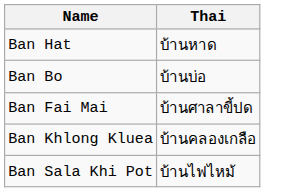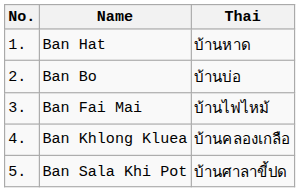+ column: No. | 1. | 2. | 3. | 4. | 5.
Ban Fai Mai | Thai: บ้านศาลาขี้ปด -> บ้านไฟไหม้
Ban Sala Khi Pot | Thai: บ้านไฟไหม้ -> บ้านศาลาขี้ปด
